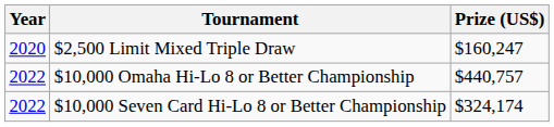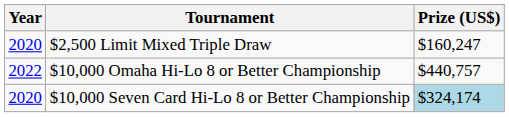$10,000 Seven Card Hi-Lo 8 or Better Championship | Year: 2022 -> 2020
$10,000 Seven Card Hi-Lo 8 or Better Championship | Prize (US$): no background -> lightblue background
